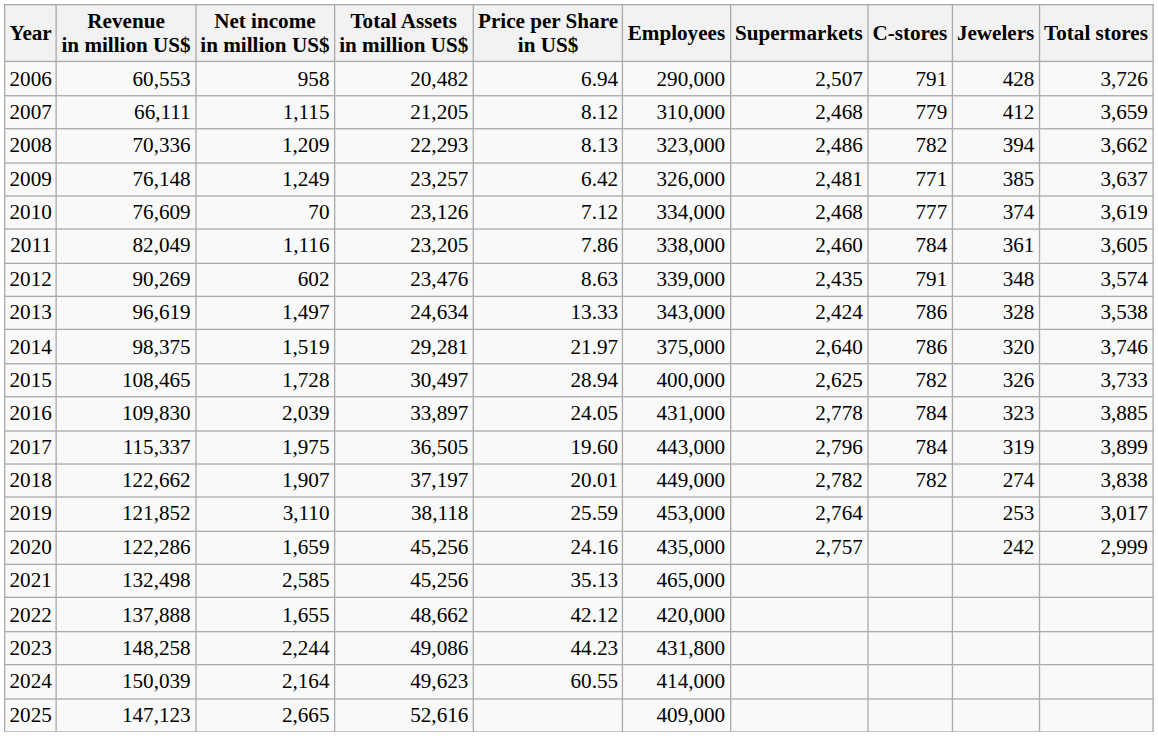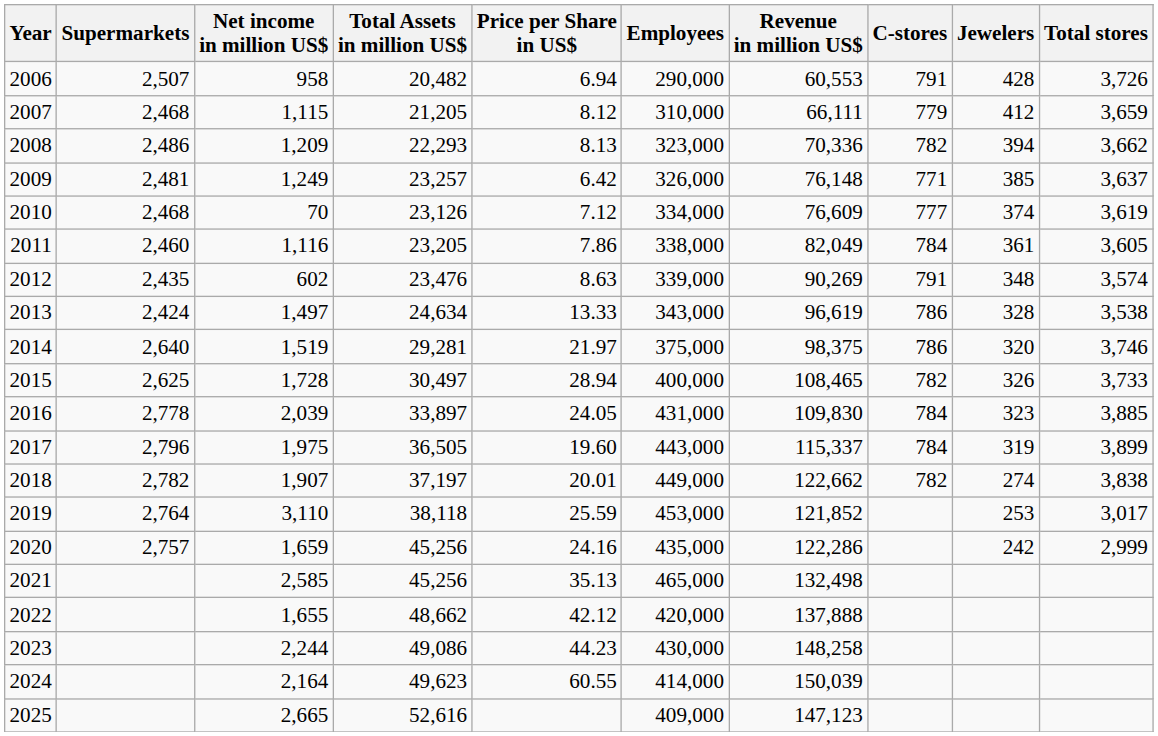columns swapped: Revenue in million US$ <-> Supermarkets
2023 | Employees: 431,800 -> 430,000
